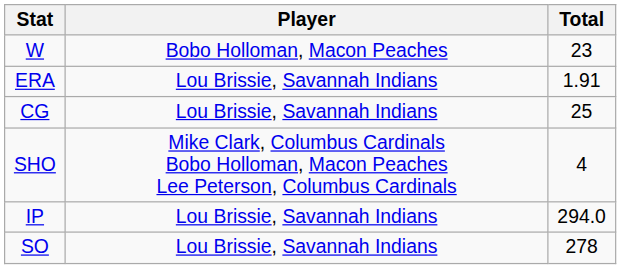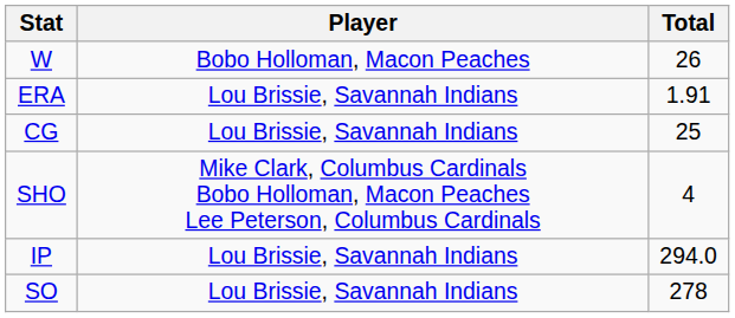W | Total: 23 -> 26
